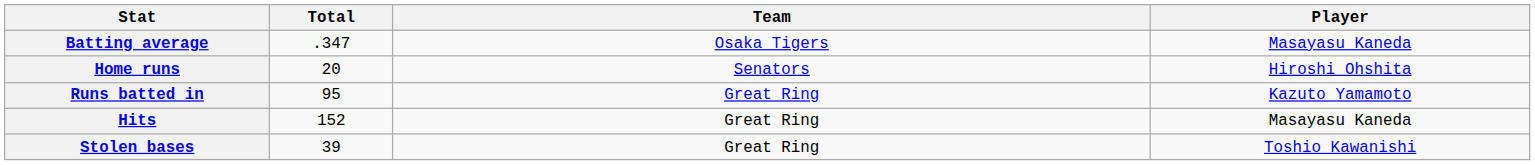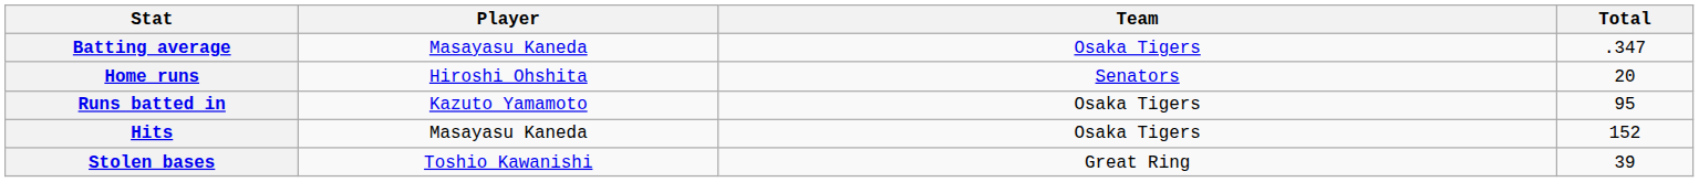columns swapped: Player <-> Total
Runs batted in | Team: Great Ring -> Osaka Tigers
Hits | Team: Great Ring -> Osaka Tigers
